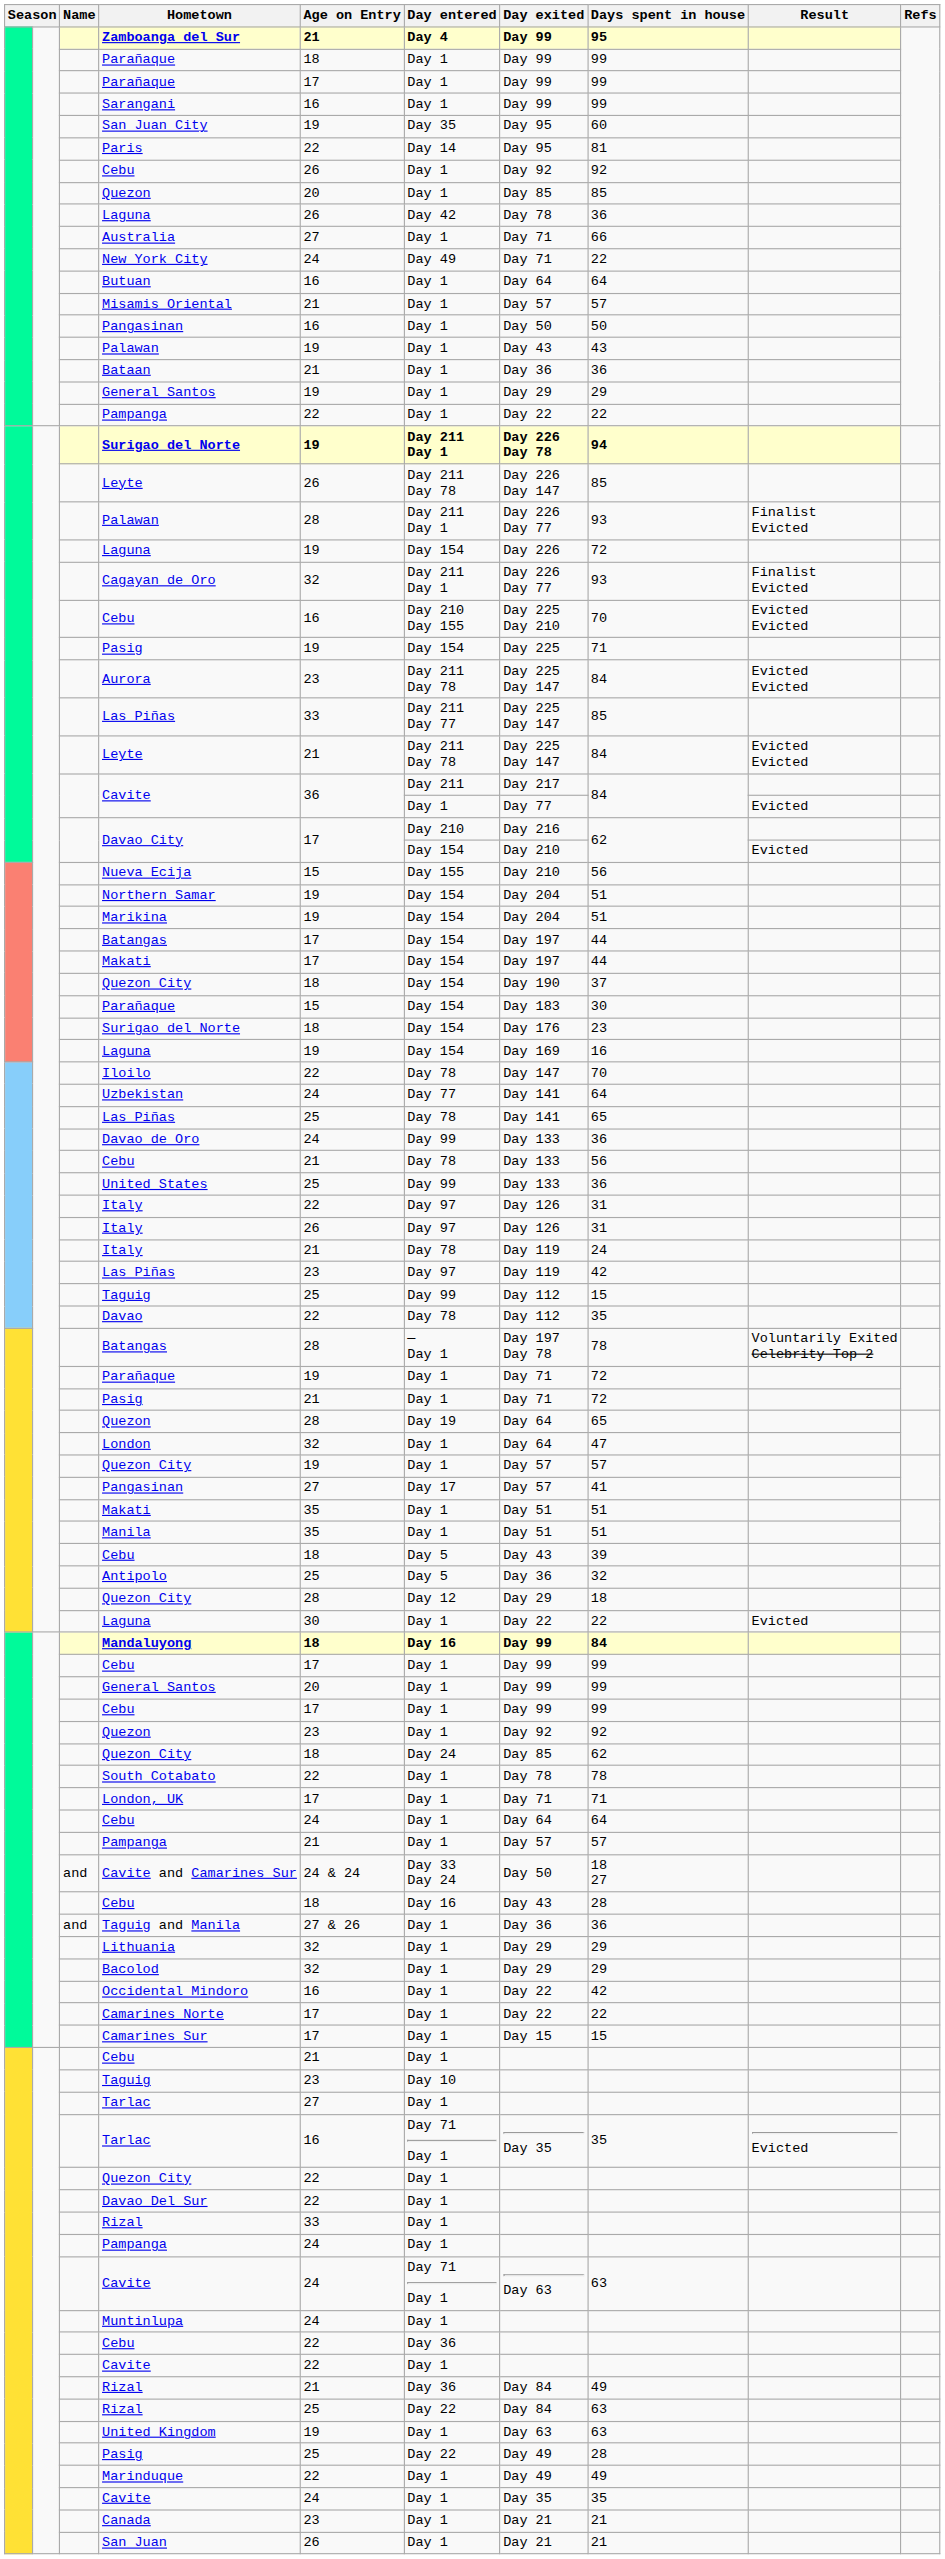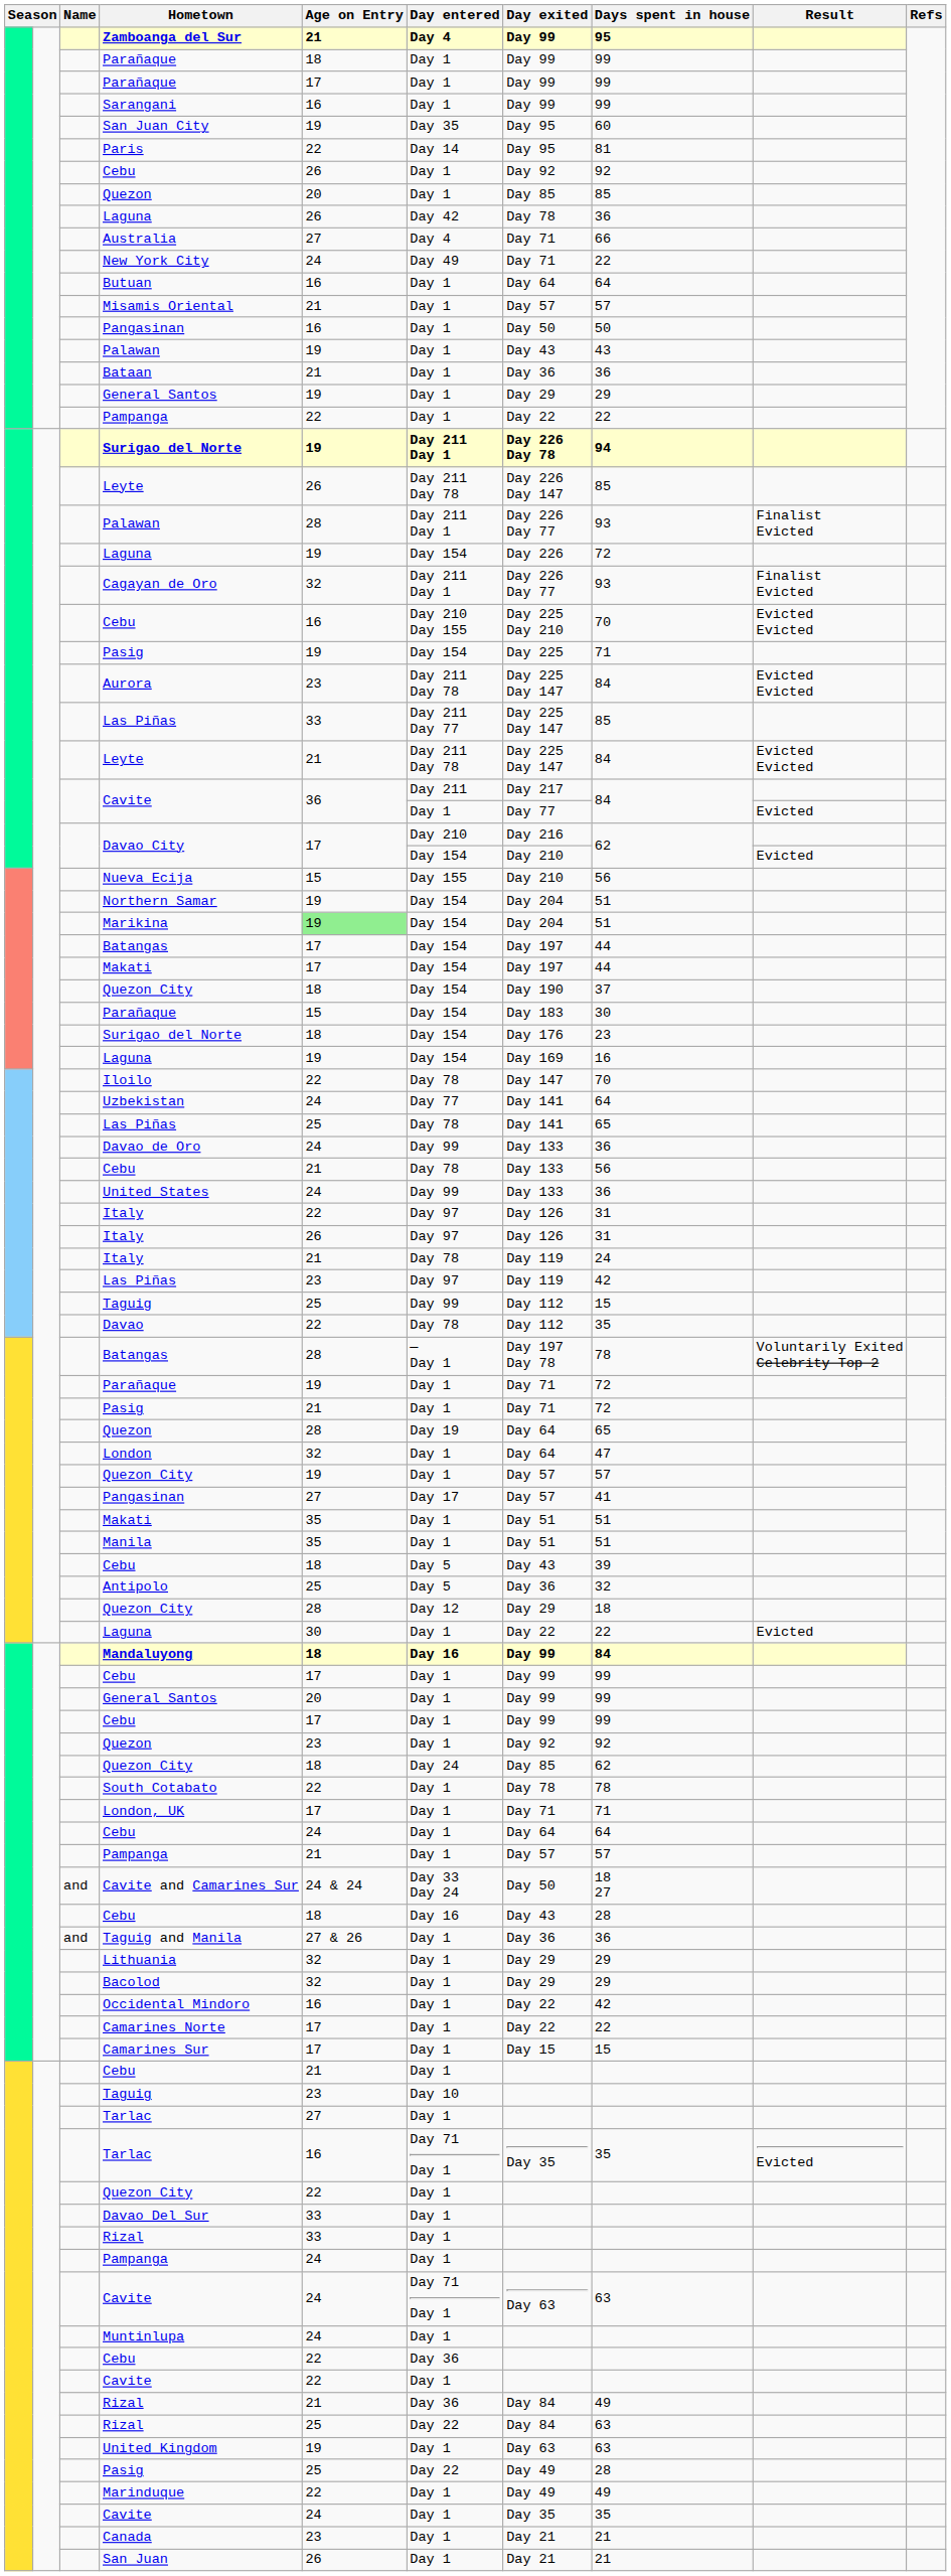Australia | Day entered: Day 1 -> Day 4
Marikina | Age on Entry: no background -> lightgreen background
United States | Age on Entry: 25 -> 24
Davao Del Sur | Age on Entry: 22 -> 33
